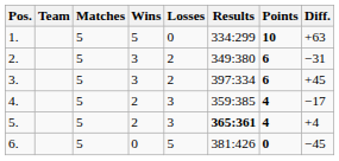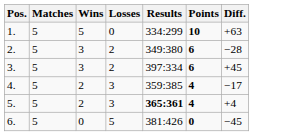- column: Team
2. | Diff.: −31 -> −28
